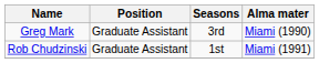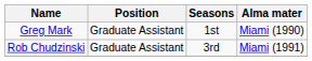Greg Mark | Seasons: 3rd -> 1st
Rob Chudzinski | Seasons: 1st -> 3rd
